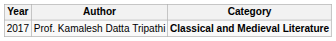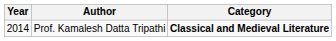Prof. Kamalesh Datta Tripathi | Year: 2017 -> 2014
